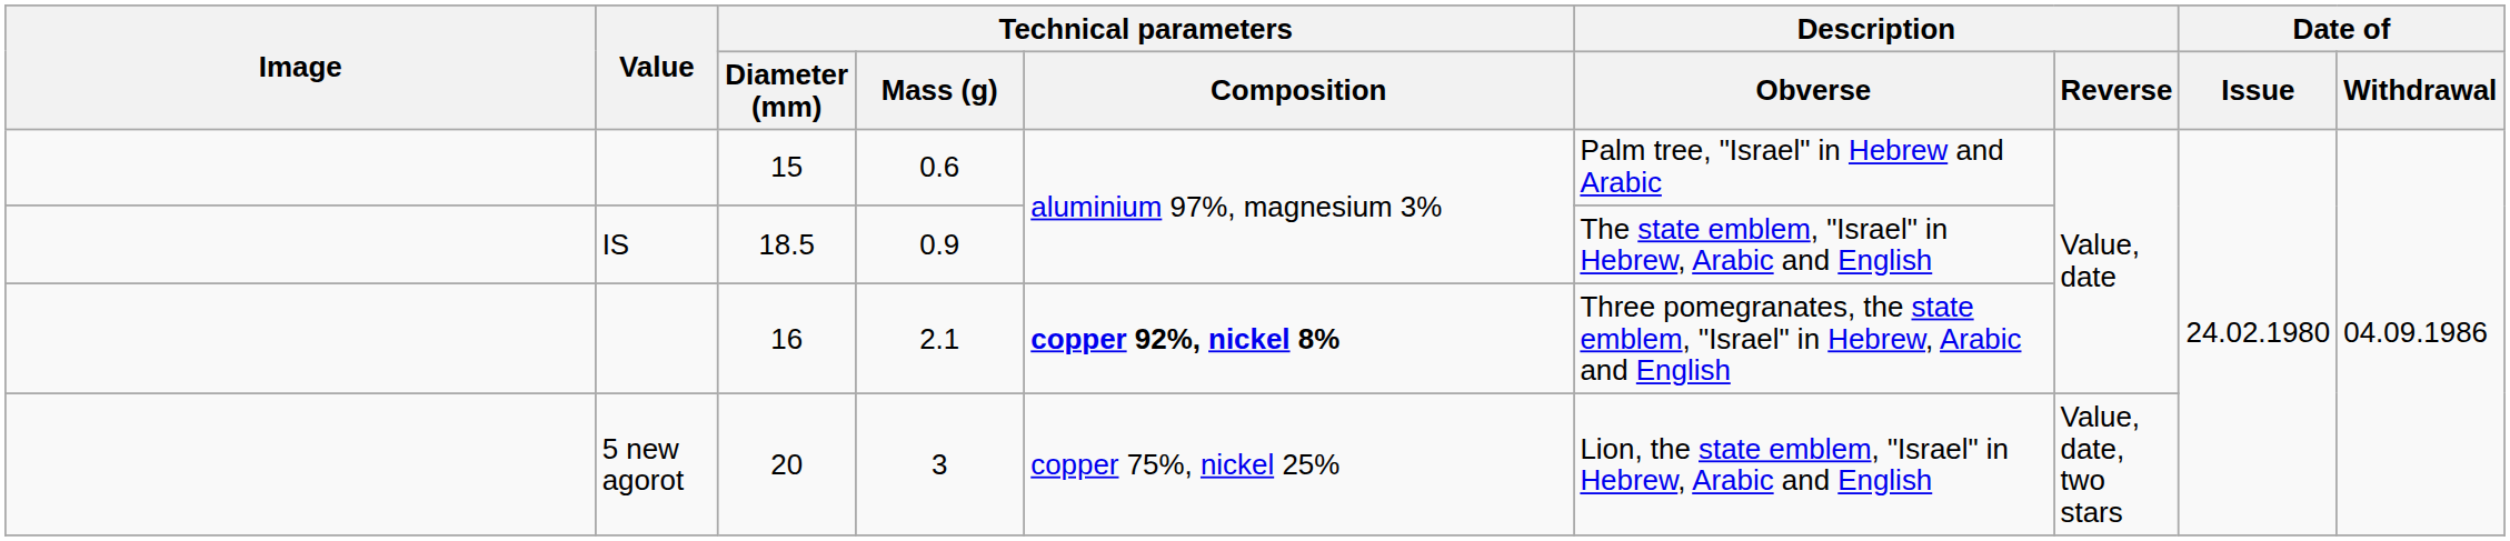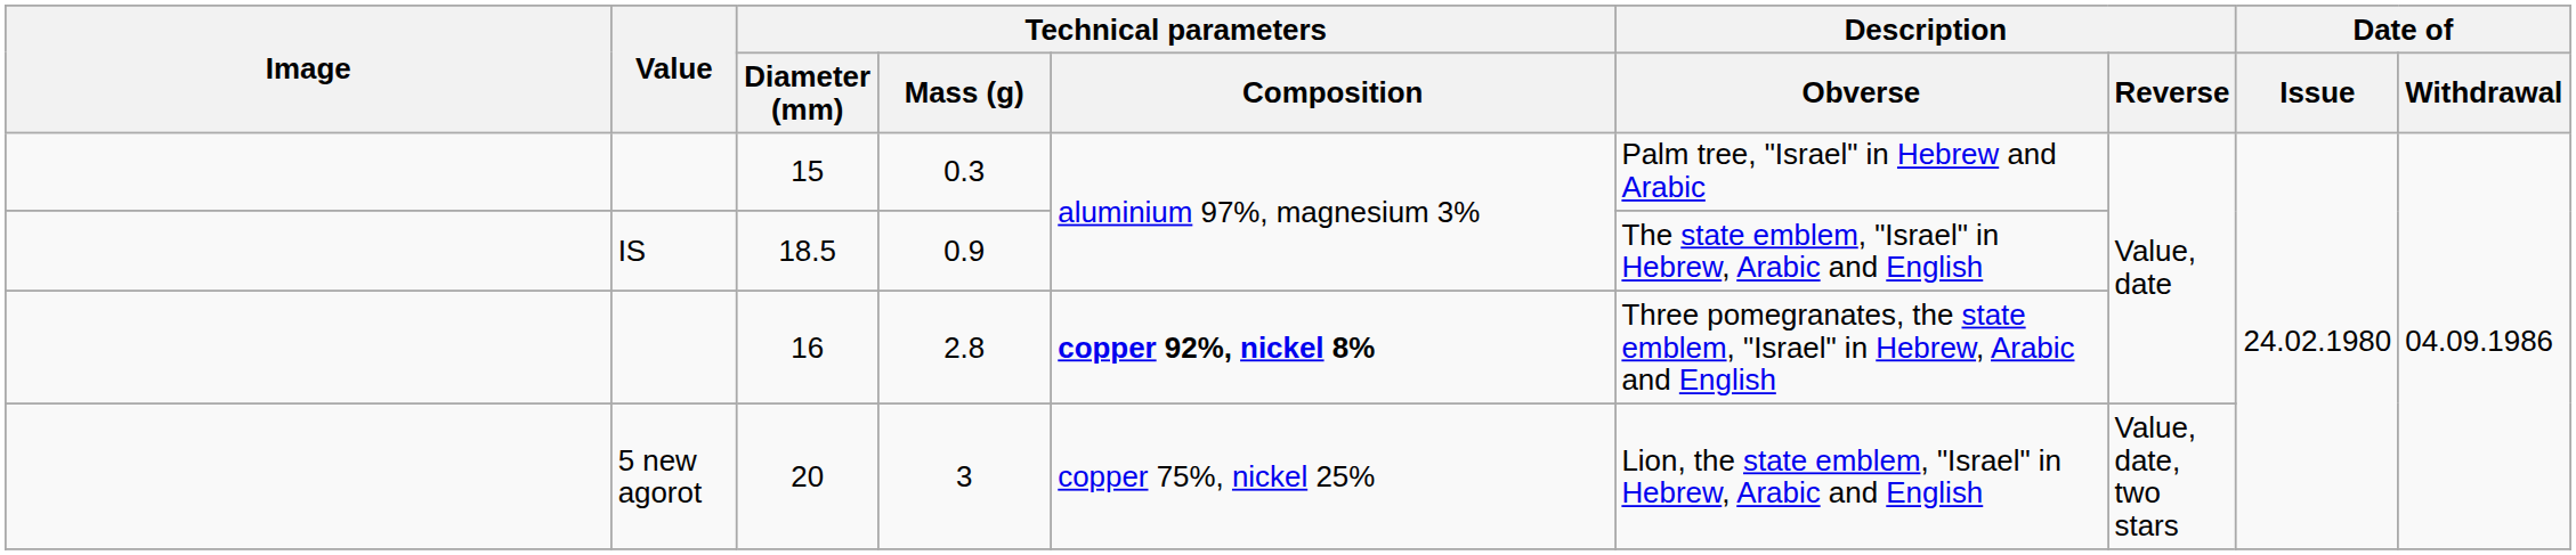15 | Technical parameters / Mass (g): 0.6 -> 0.3
16 | Technical parameters / Mass (g): 2.1 -> 2.8
